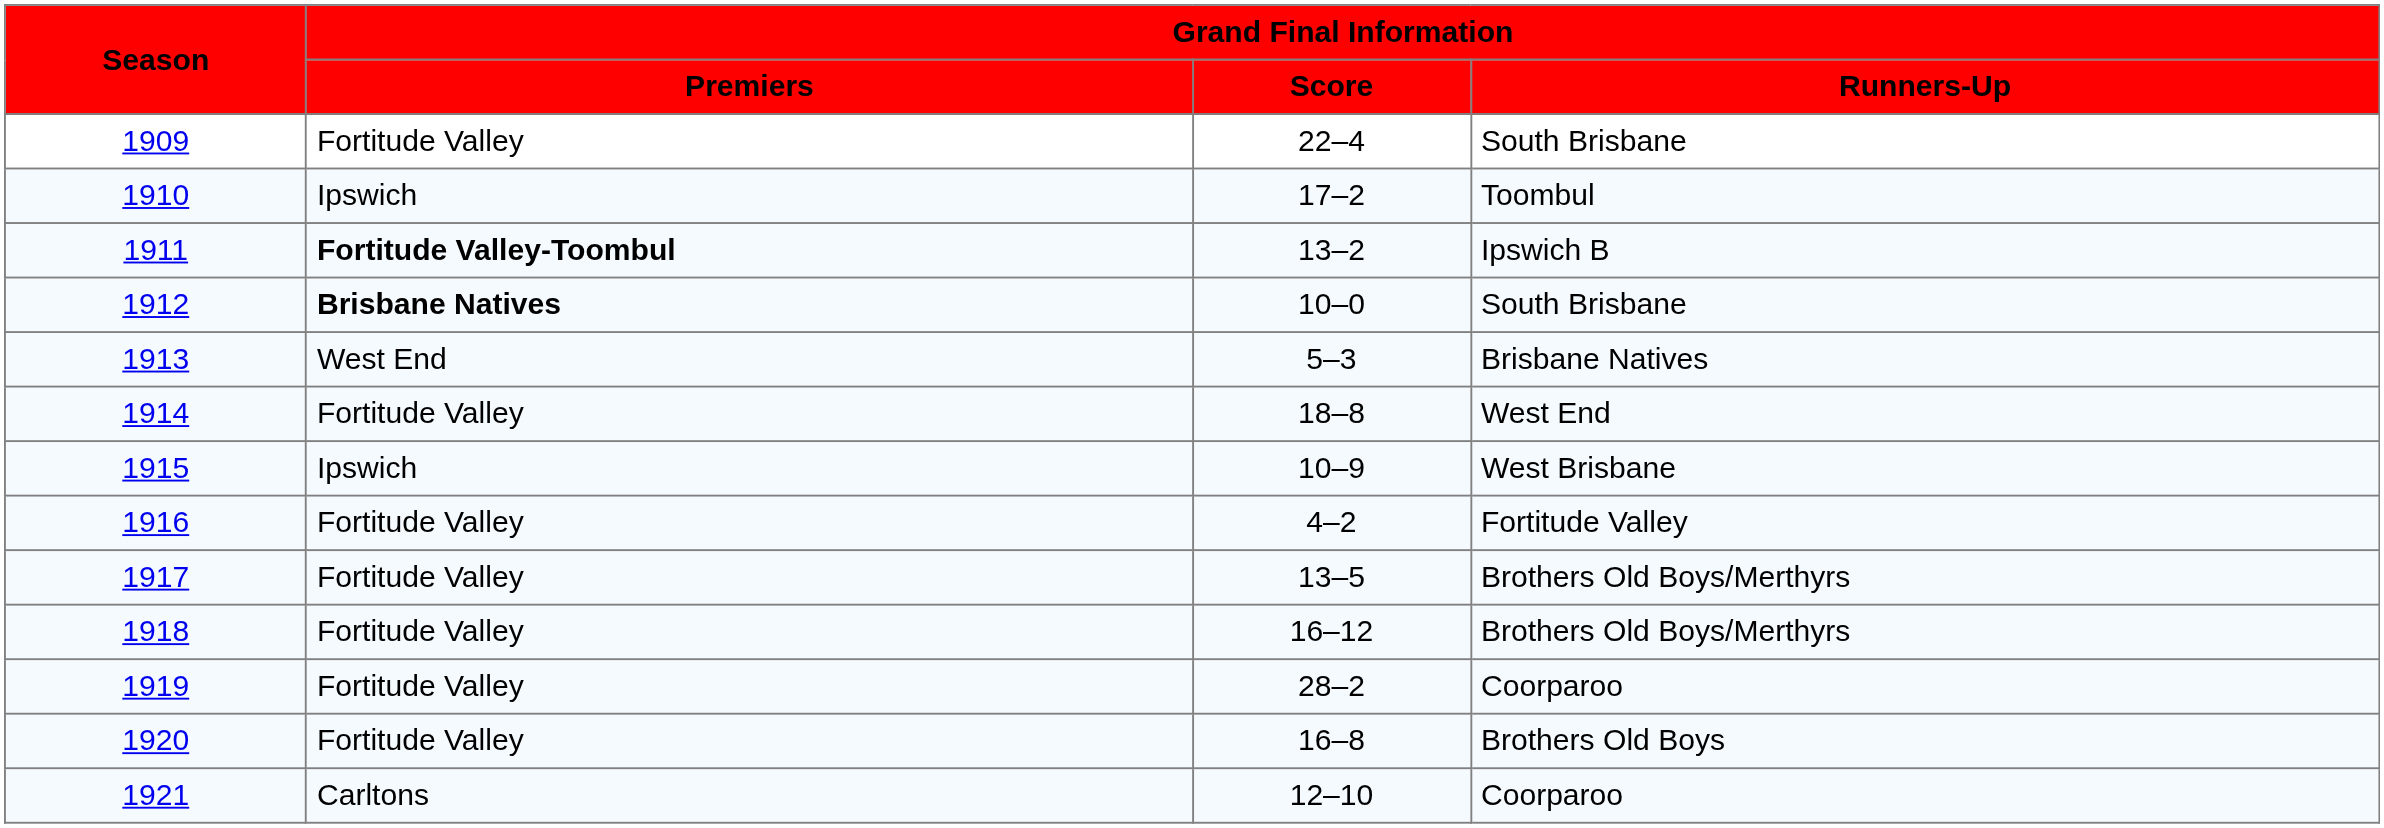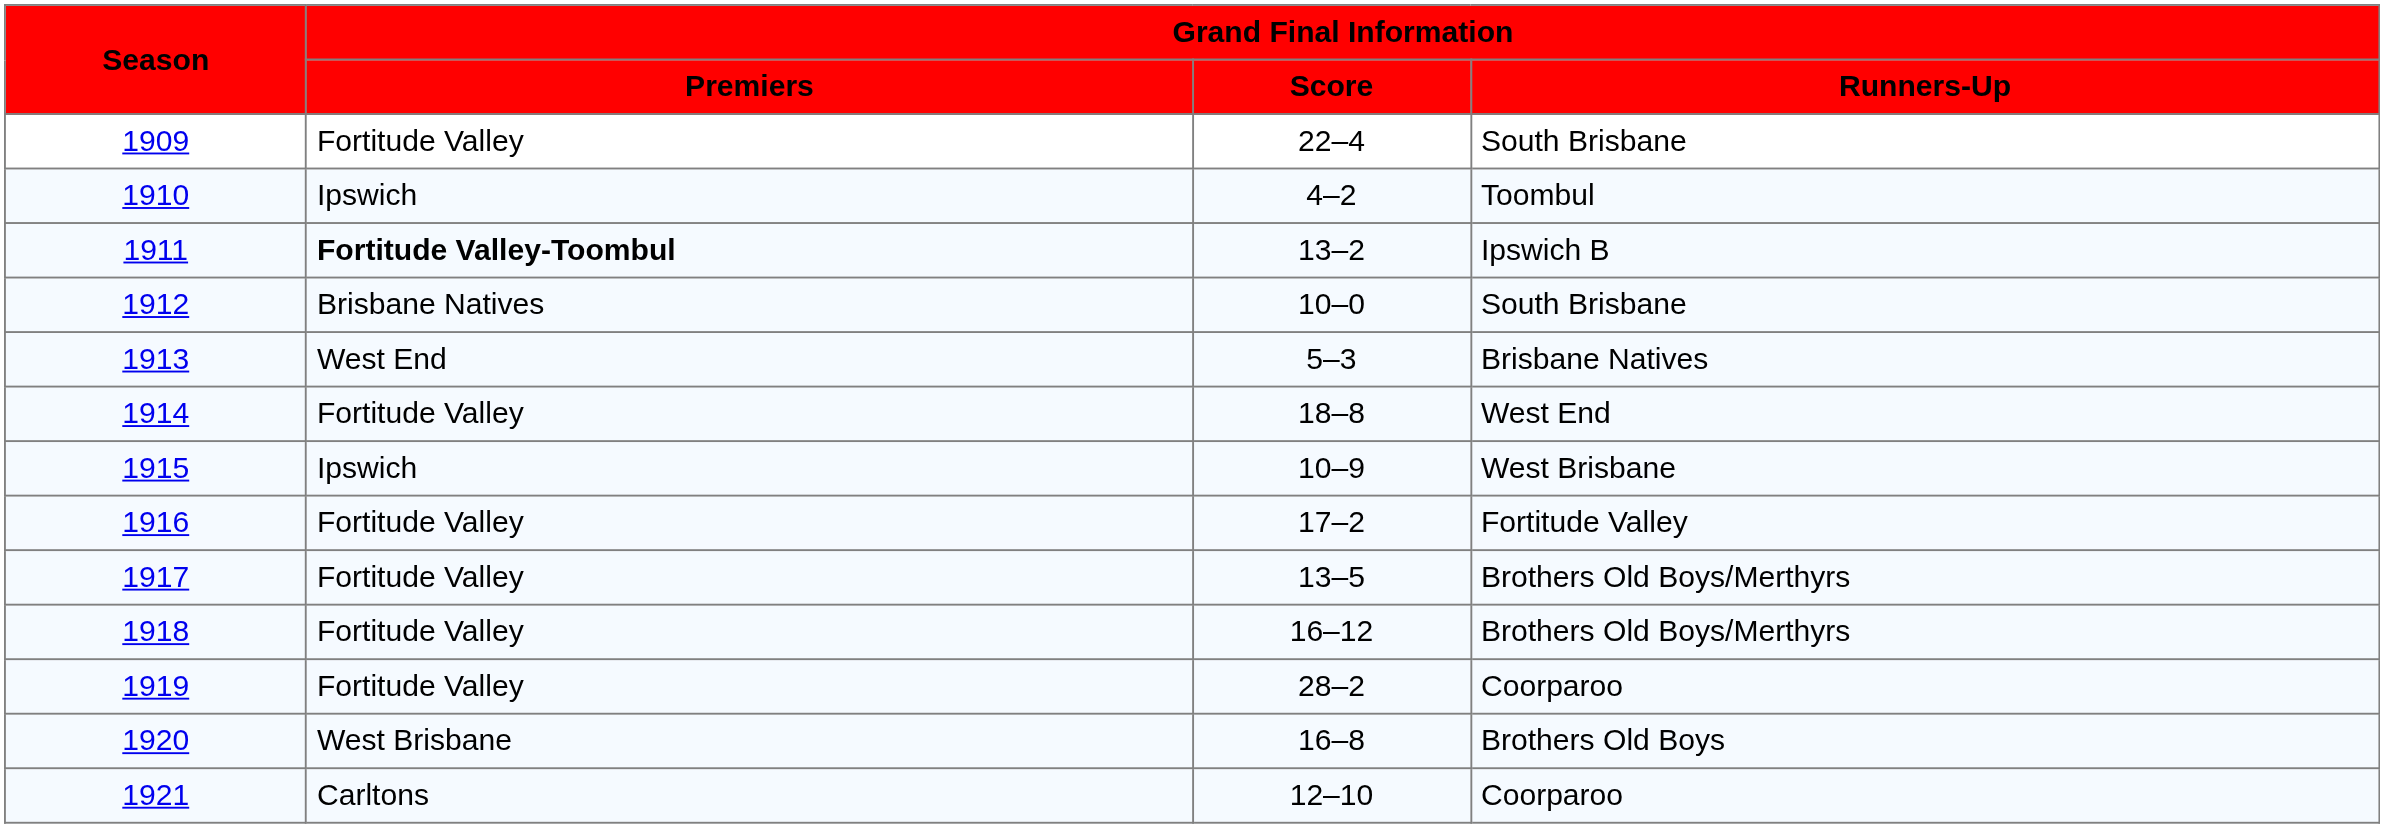1910 | Grand Final Information / Score: 17–2 -> 4–2
1912 | Grand Final Information / Premiers: bold -> normal
1916 | Grand Final Information / Score: 4–2 -> 17–2
1920 | Grand Final Information / Premiers: Fortitude Valley -> West Brisbane
